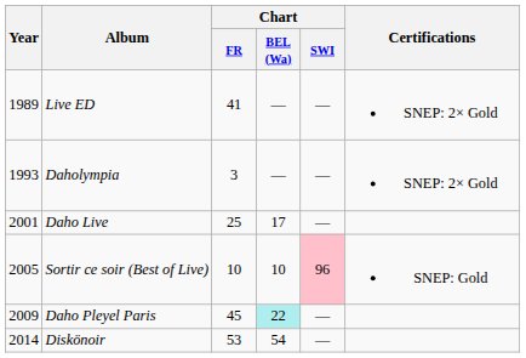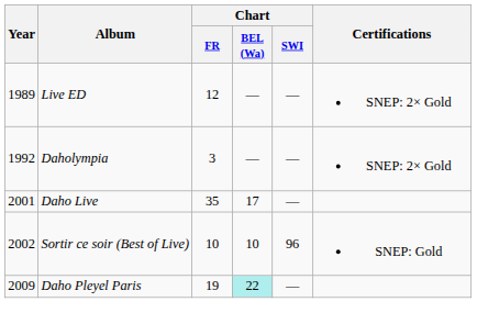Live ED | Chart / FR: 41 -> 12
Daholympia | Year: 1993 -> 1992
Daho Live | Chart / FR: 25 -> 35
Sortir ce soir (Best of Live) | Year: 2005 -> 2002
Sortir ce soir (Best of Live) | Chart / SWI: pink background -> no background
Daho Pleyel Paris | Chart / FR: 45 -> 19
- row: 2014 | Diskönoir | 53 | 54 | —
